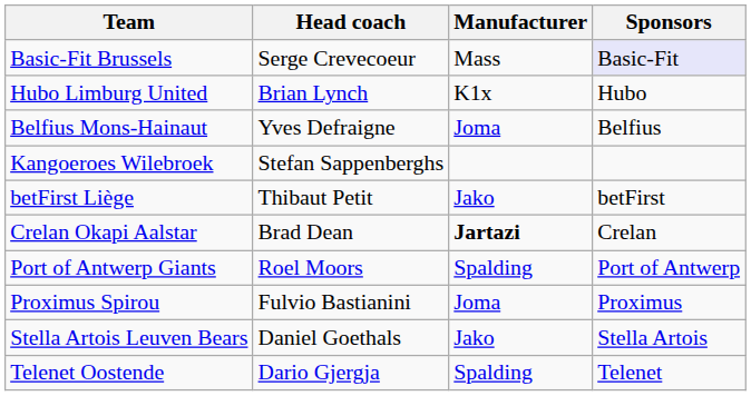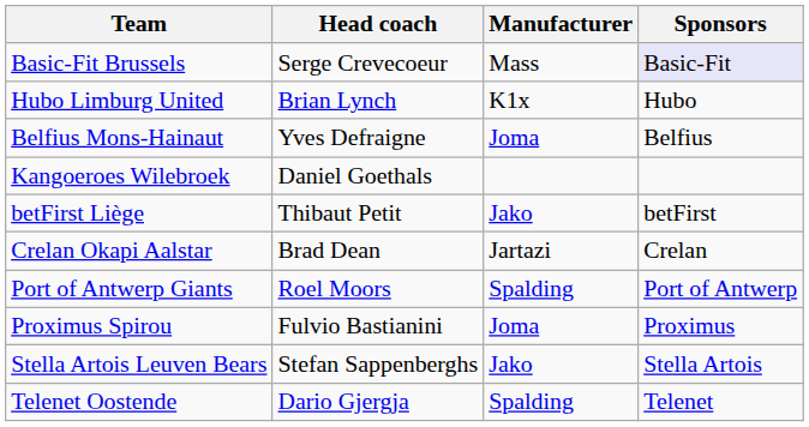Kangoeroes Wilebroek | Head coach: Stefan Sappenberghs -> Daniel Goethals
Crelan Okapi Aalstar | Manufacturer: bold -> normal
Stella Artois Leuven Bears | Head coach: Daniel Goethals -> Stefan Sappenberghs
